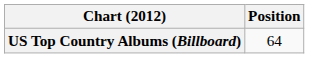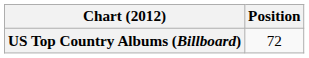US Top Country Albums (Billboard) | Position: 64 -> 72
